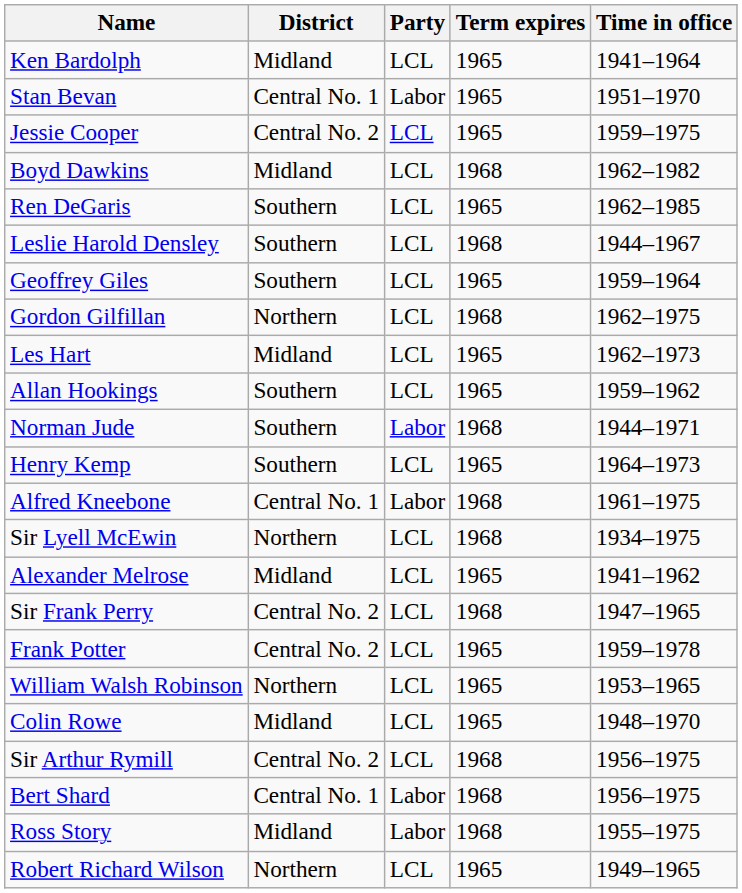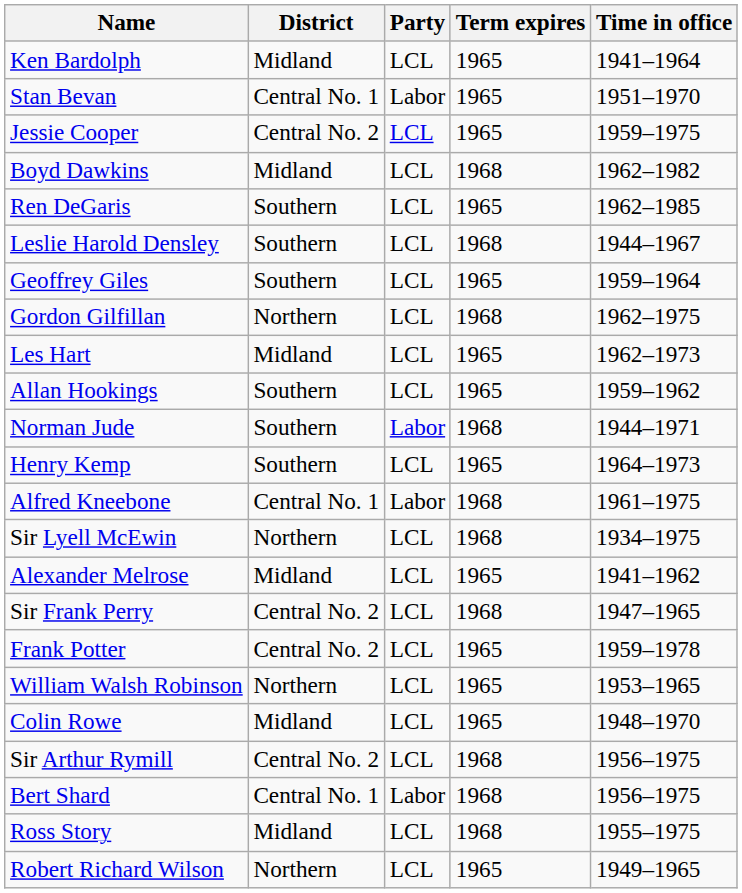Ross Story | Party: Labor -> LCL
